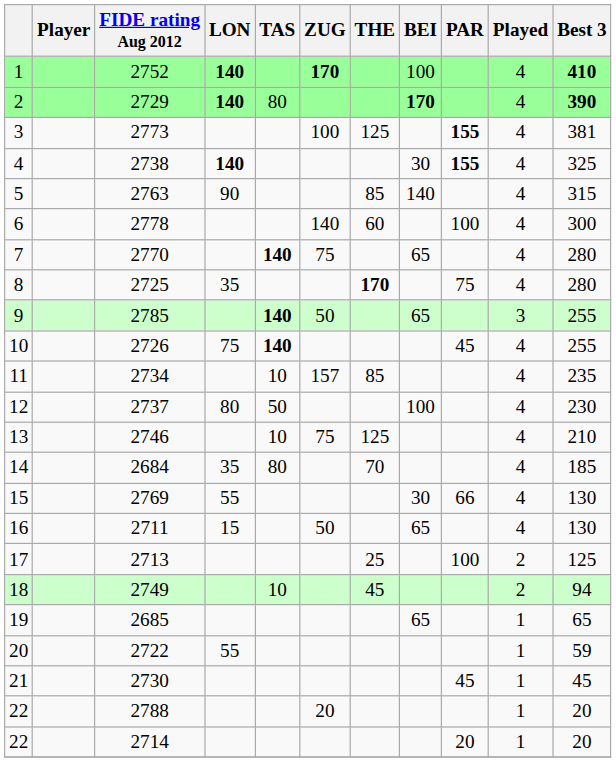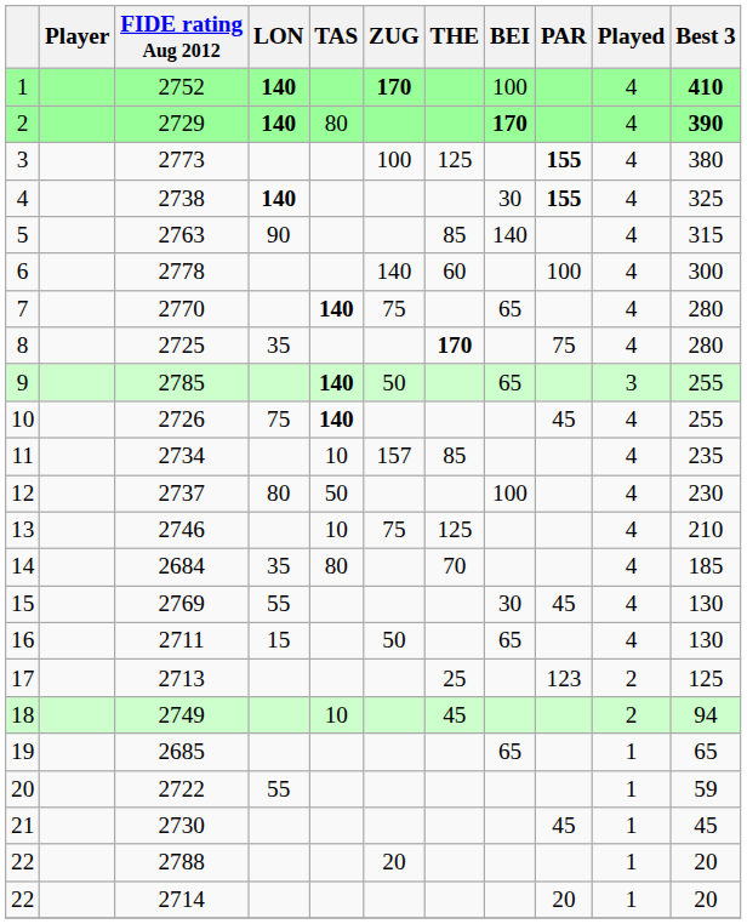2773 | Best 3: 381 -> 380
2769 | PAR: 66 -> 45
2713 | PAR: 100 -> 123
